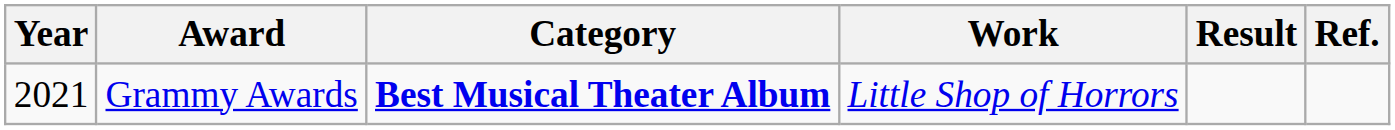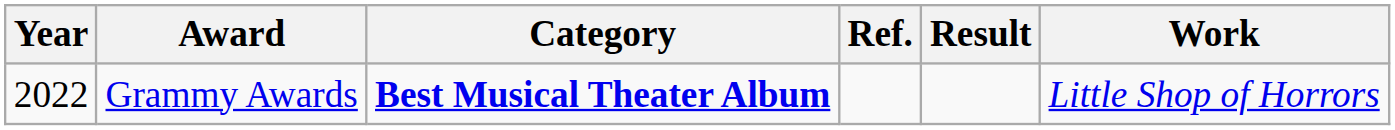columns swapped: Work <-> Ref.
Grammy Awards | Year: 2021 -> 2022
